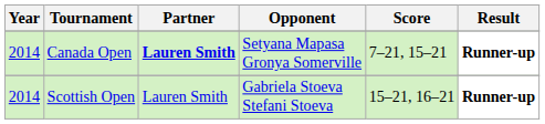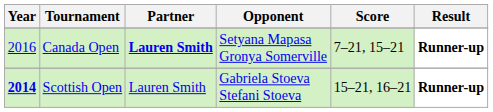Canada Open | Year: 2014 -> 2016
Scottish Open | Year: normal -> bold
